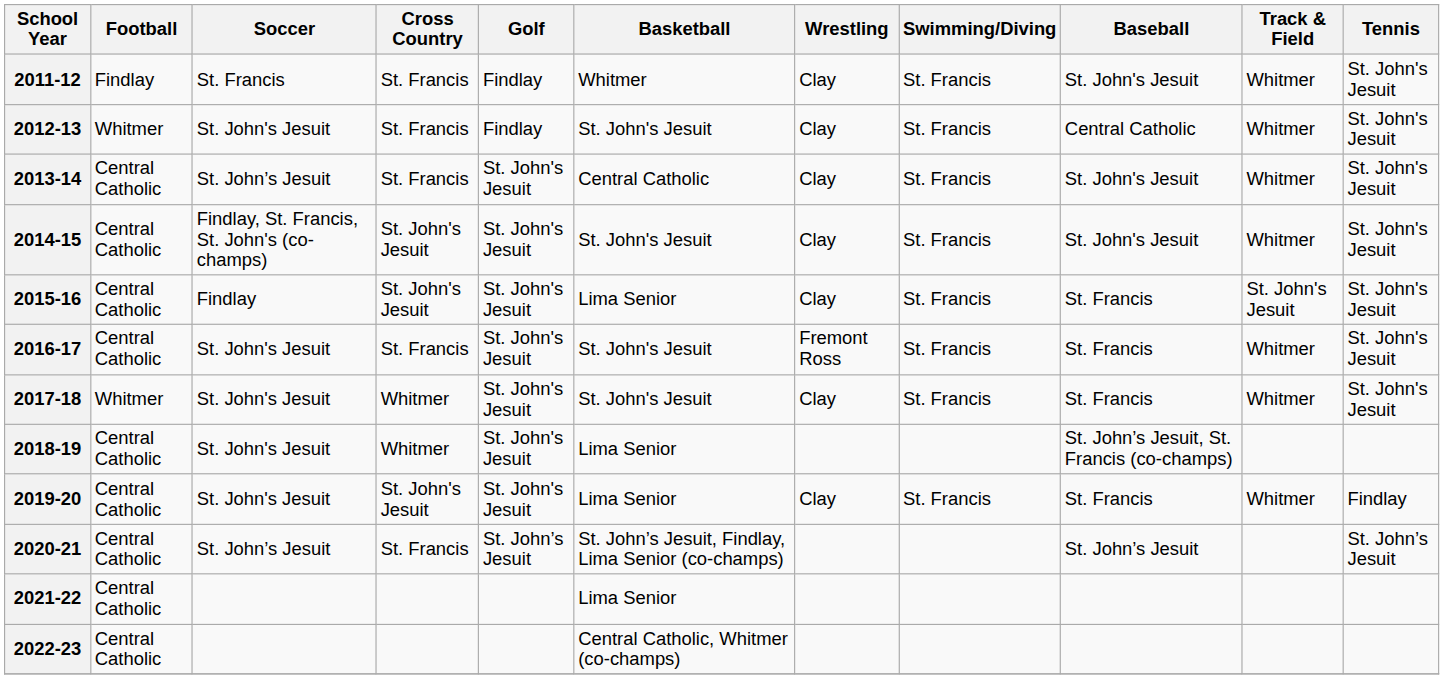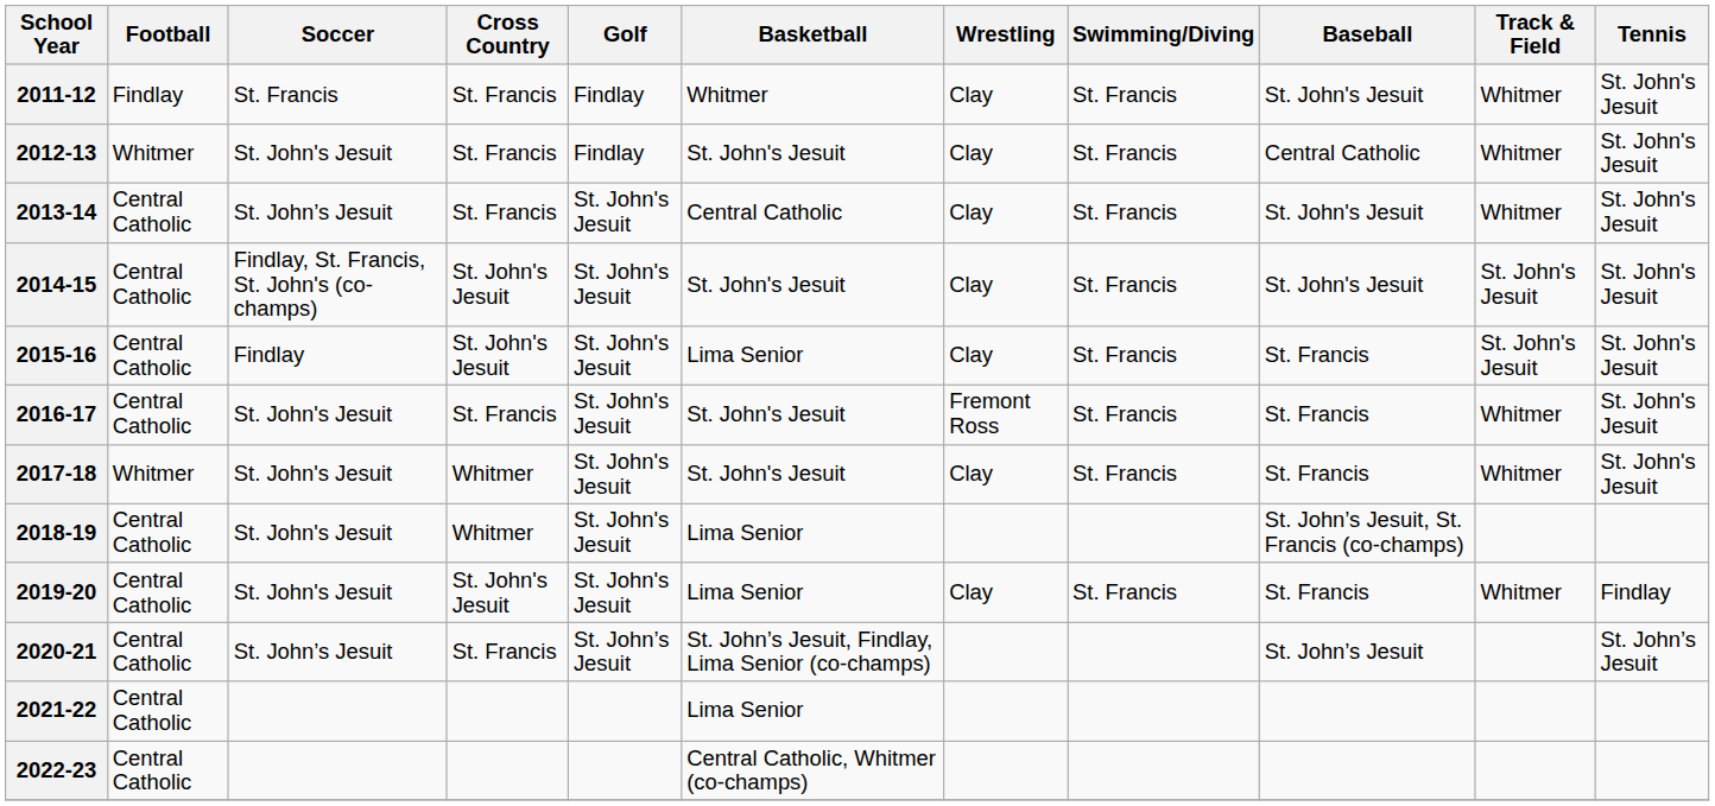2014-15 | Track & Field: Whitmer -> St. John's Jesuit
